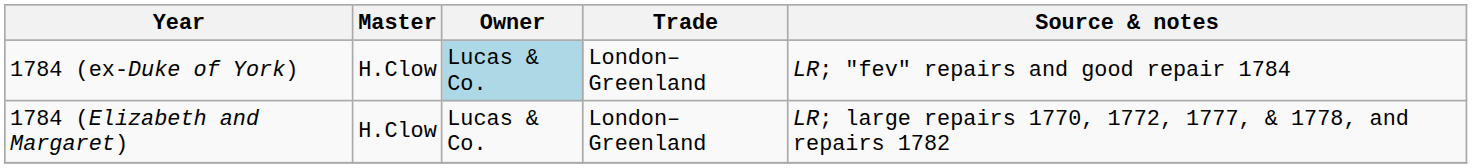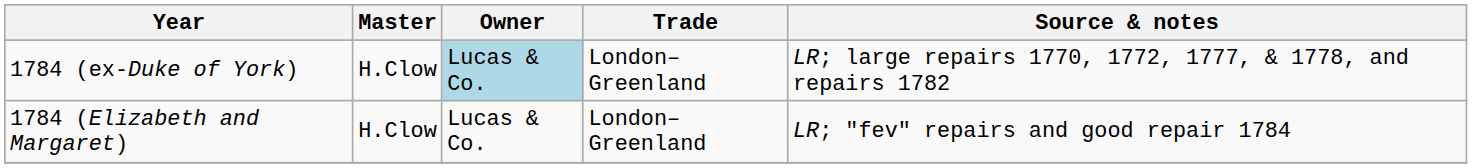1784 (ex-Duke of York) | Source & notes: LR; "fev" repairs and good repair 1784 -> LR; large repairs 1770, 1772, 1777, & 1778, and repairs 1782
1784 (Elizabeth and Margaret) | Source & notes: LR; large repairs 1770, 1772, 1777, & 1778, and repairs 1782 -> LR; "fev" repairs and good repair 1784
